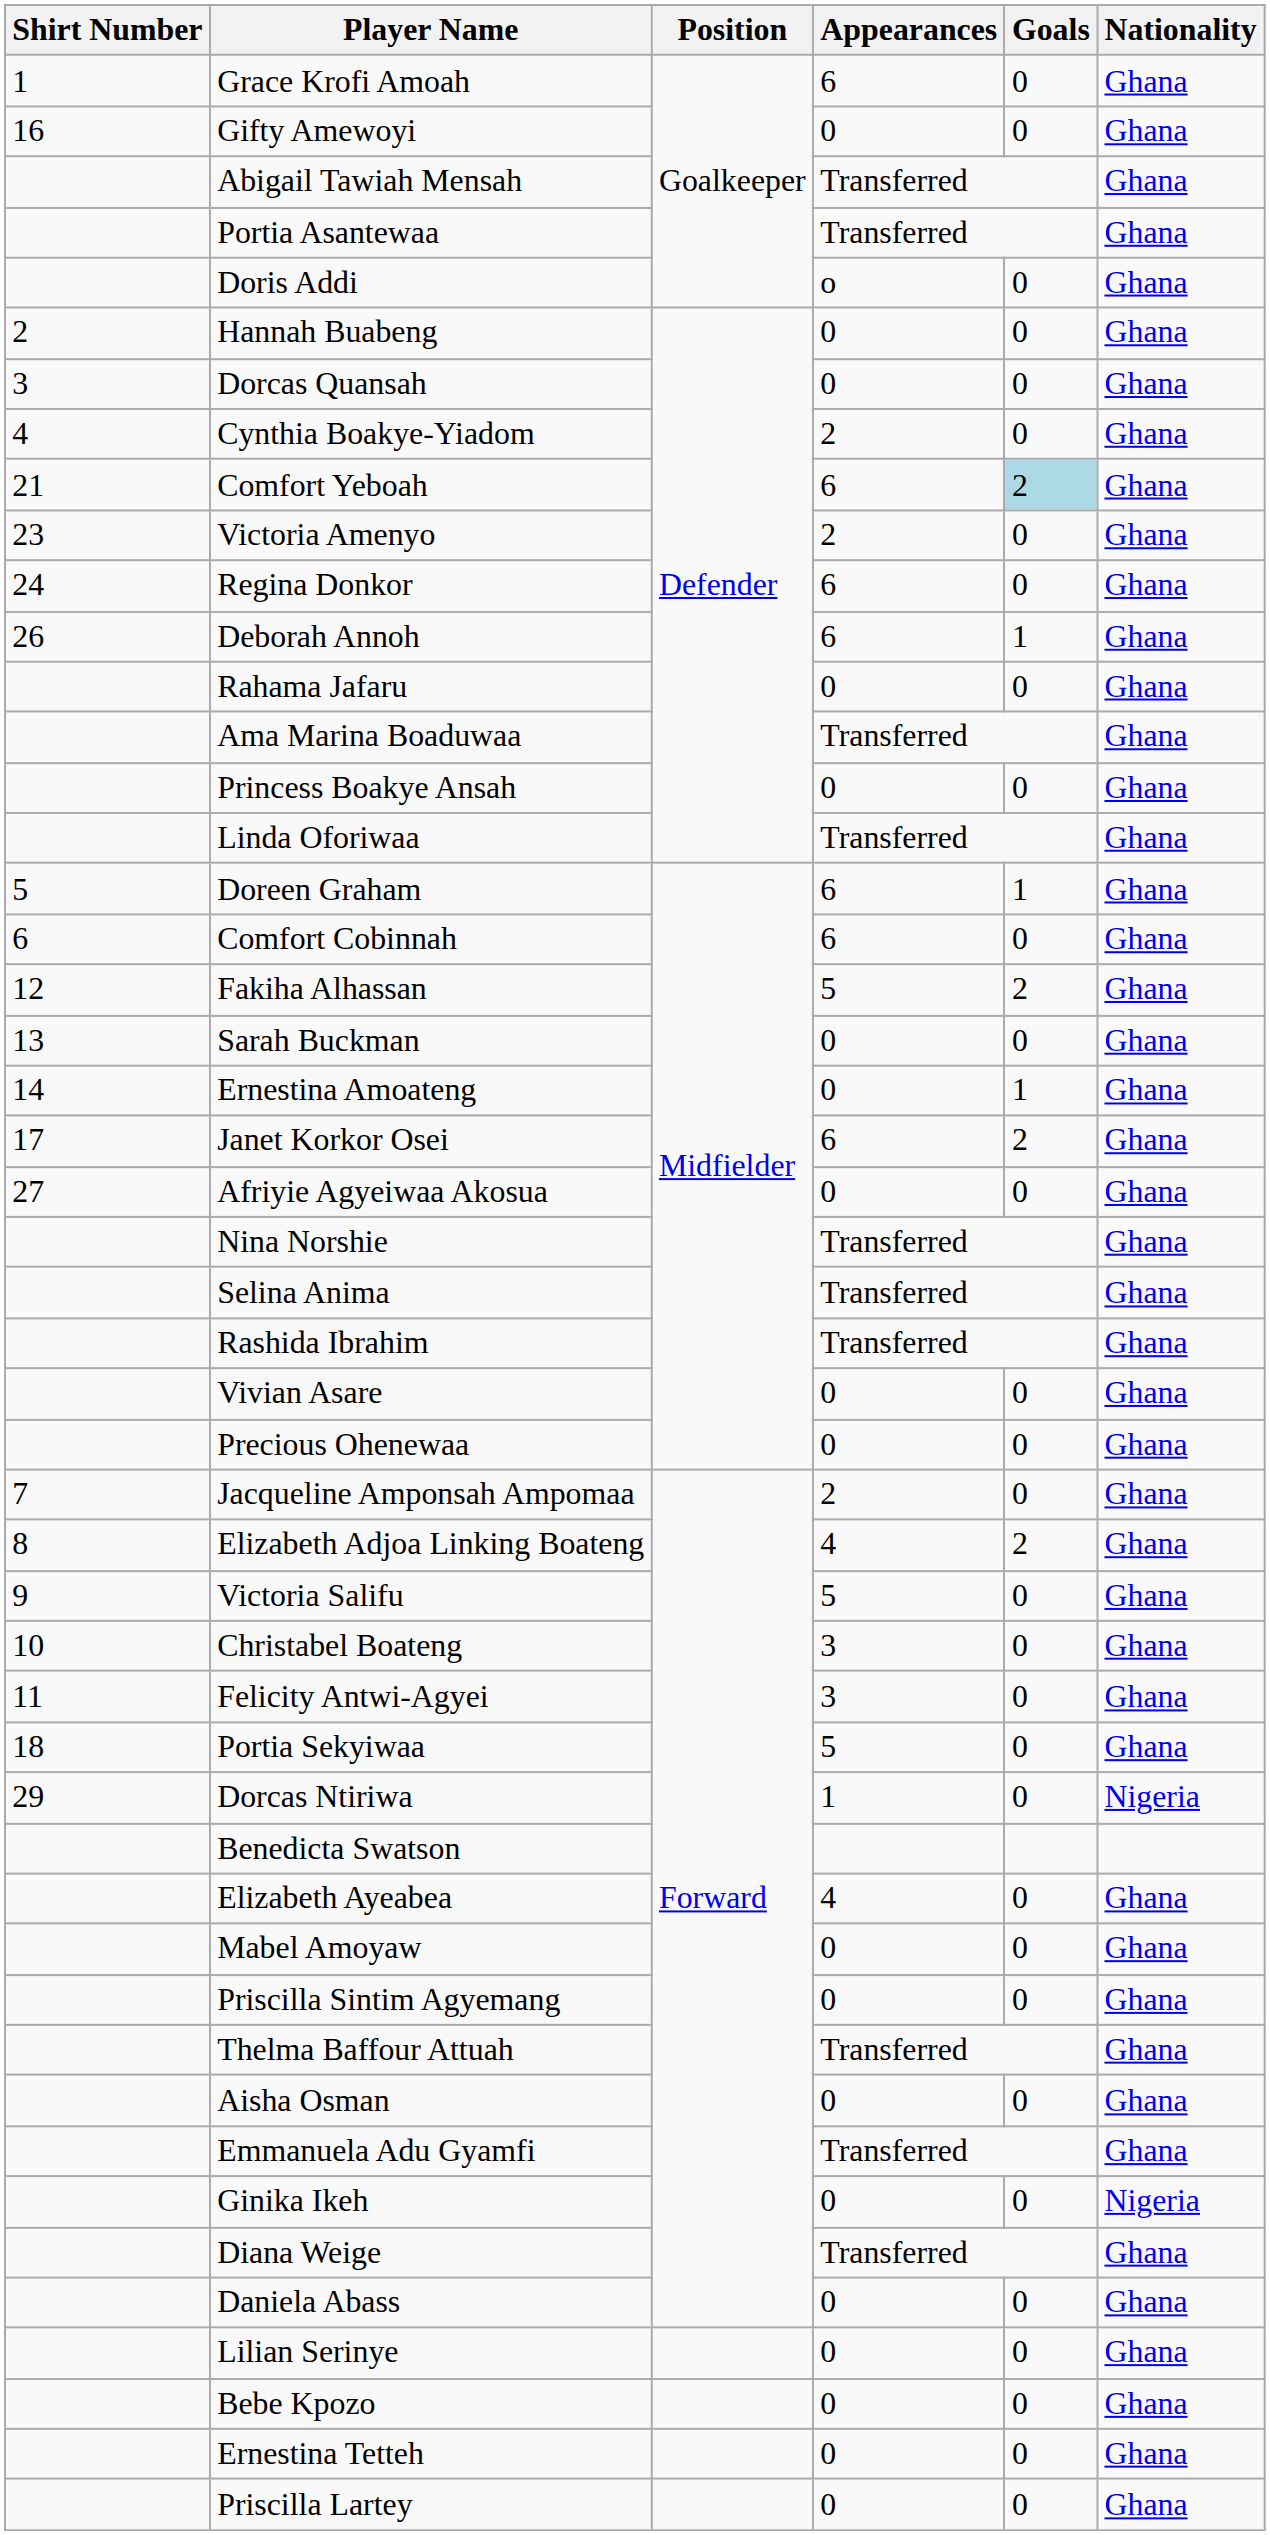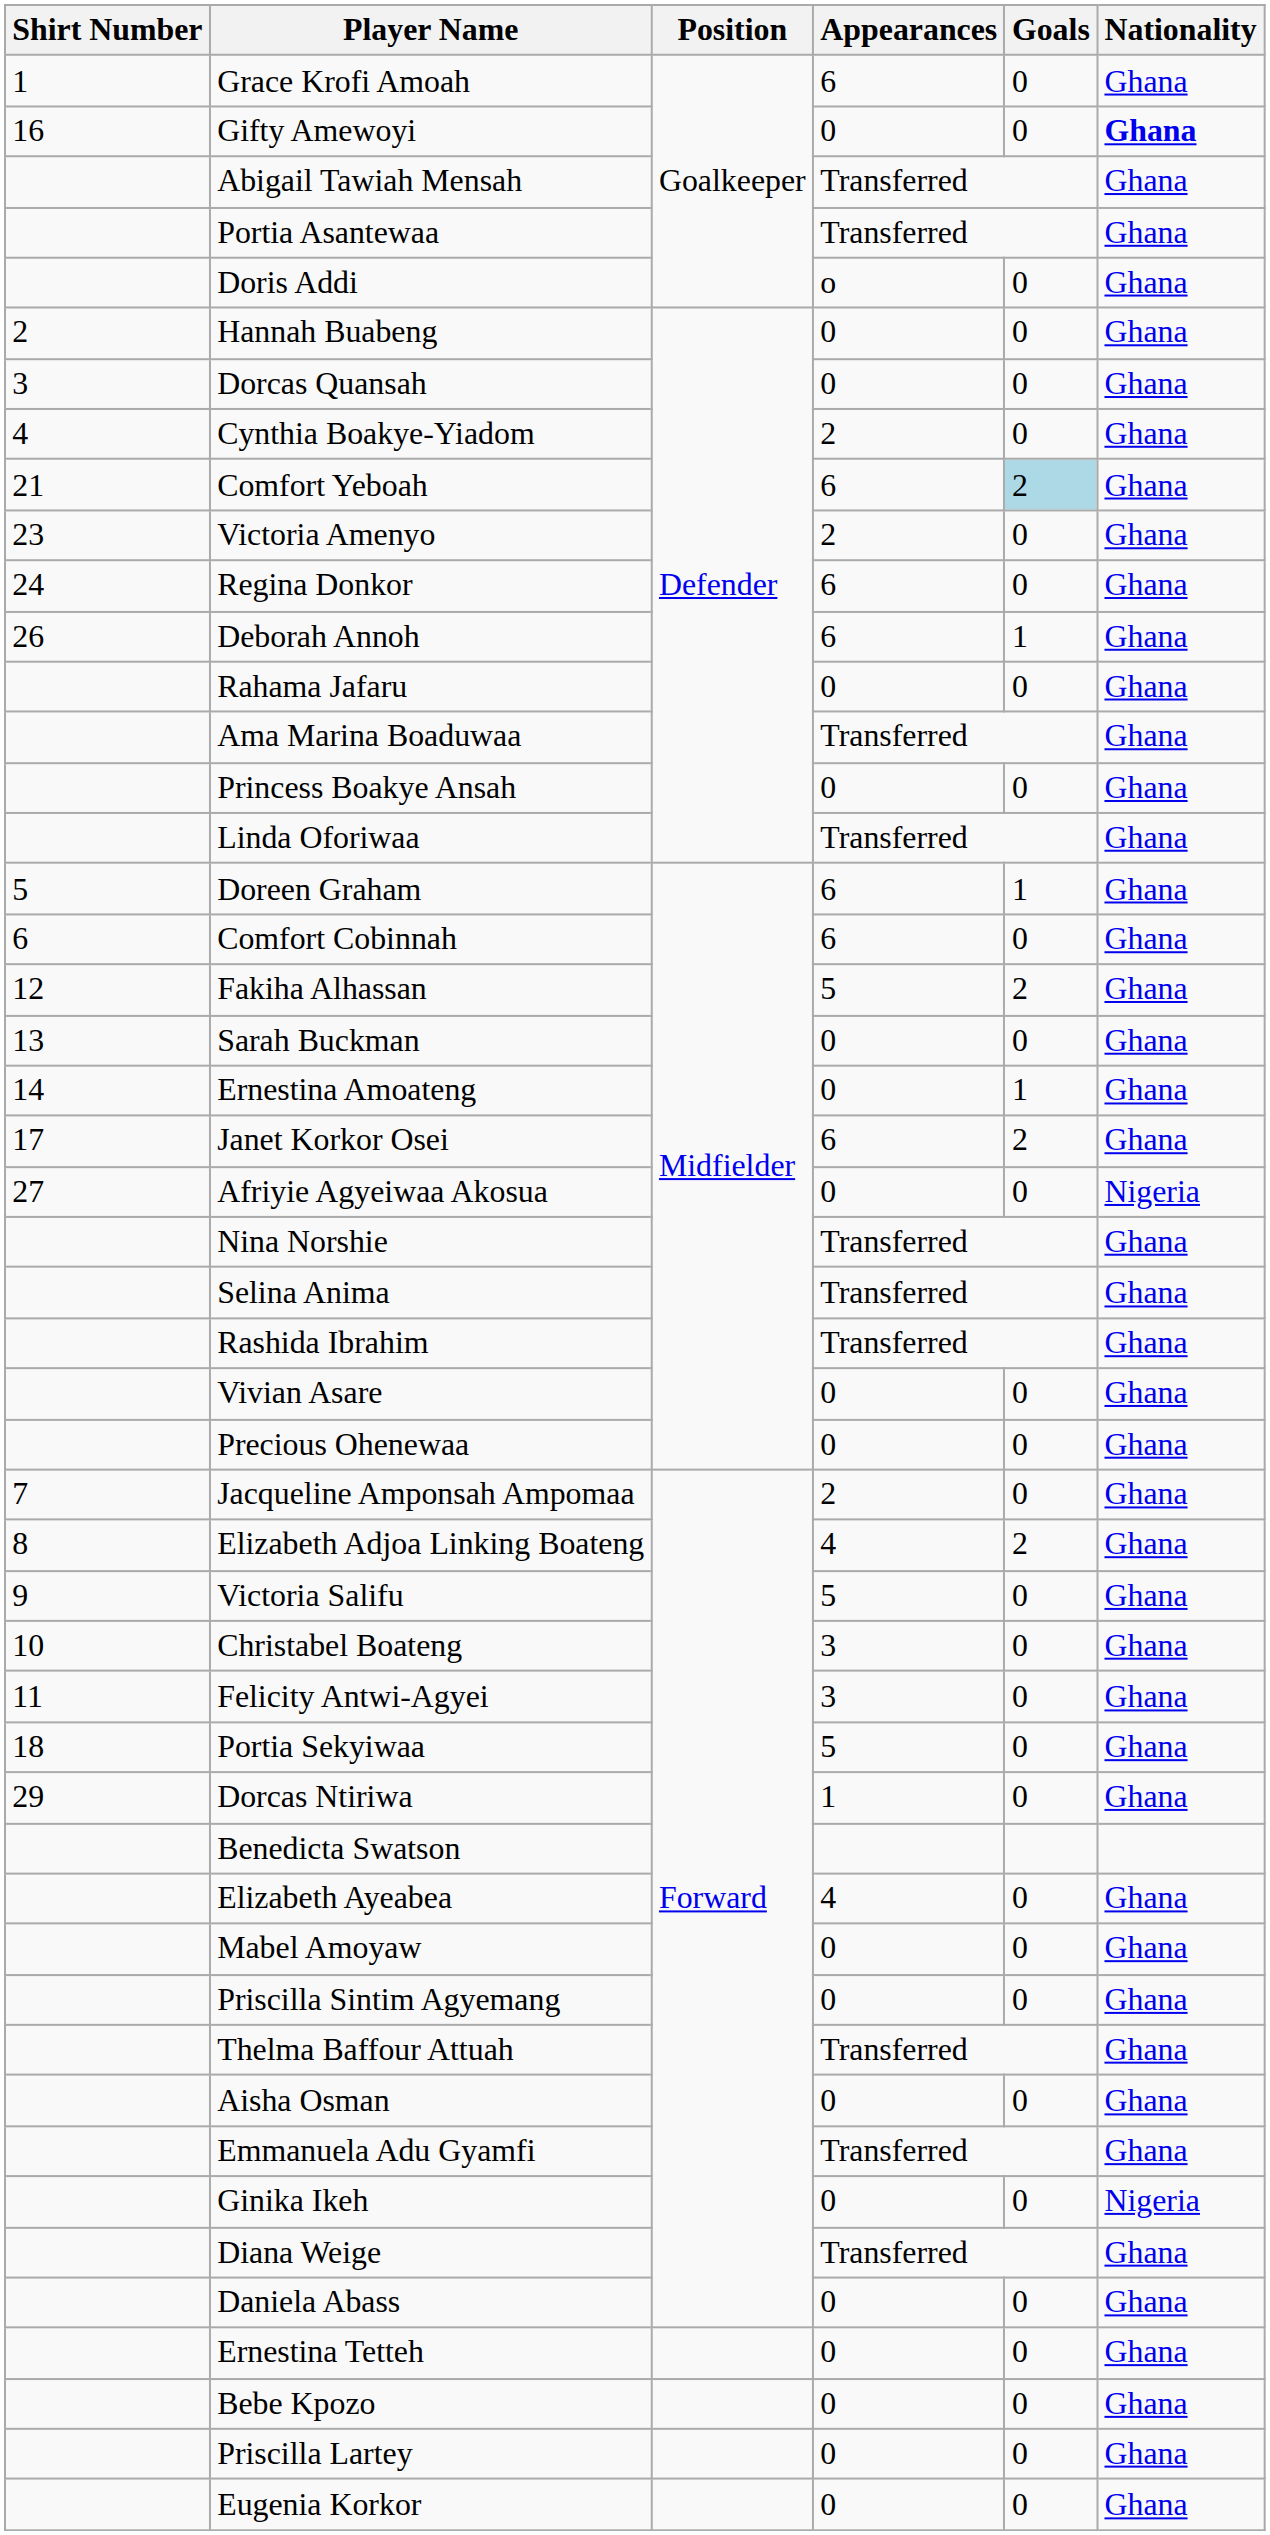Gifty Amewoyi | Nationality: normal -> bold
Afriyie Agyeiwaa Akosua | Nationality: Ghana -> Nigeria
Dorcas Ntiriwa | Nationality: Nigeria -> Ghana
- row: Lilian Serinye | 0 | 0 | Ghana
rows swapped: Bebe Kpozo <-> Ernestina Tetteh
+ row: Eugenia Korkor | 0 | 0 | Ghana
